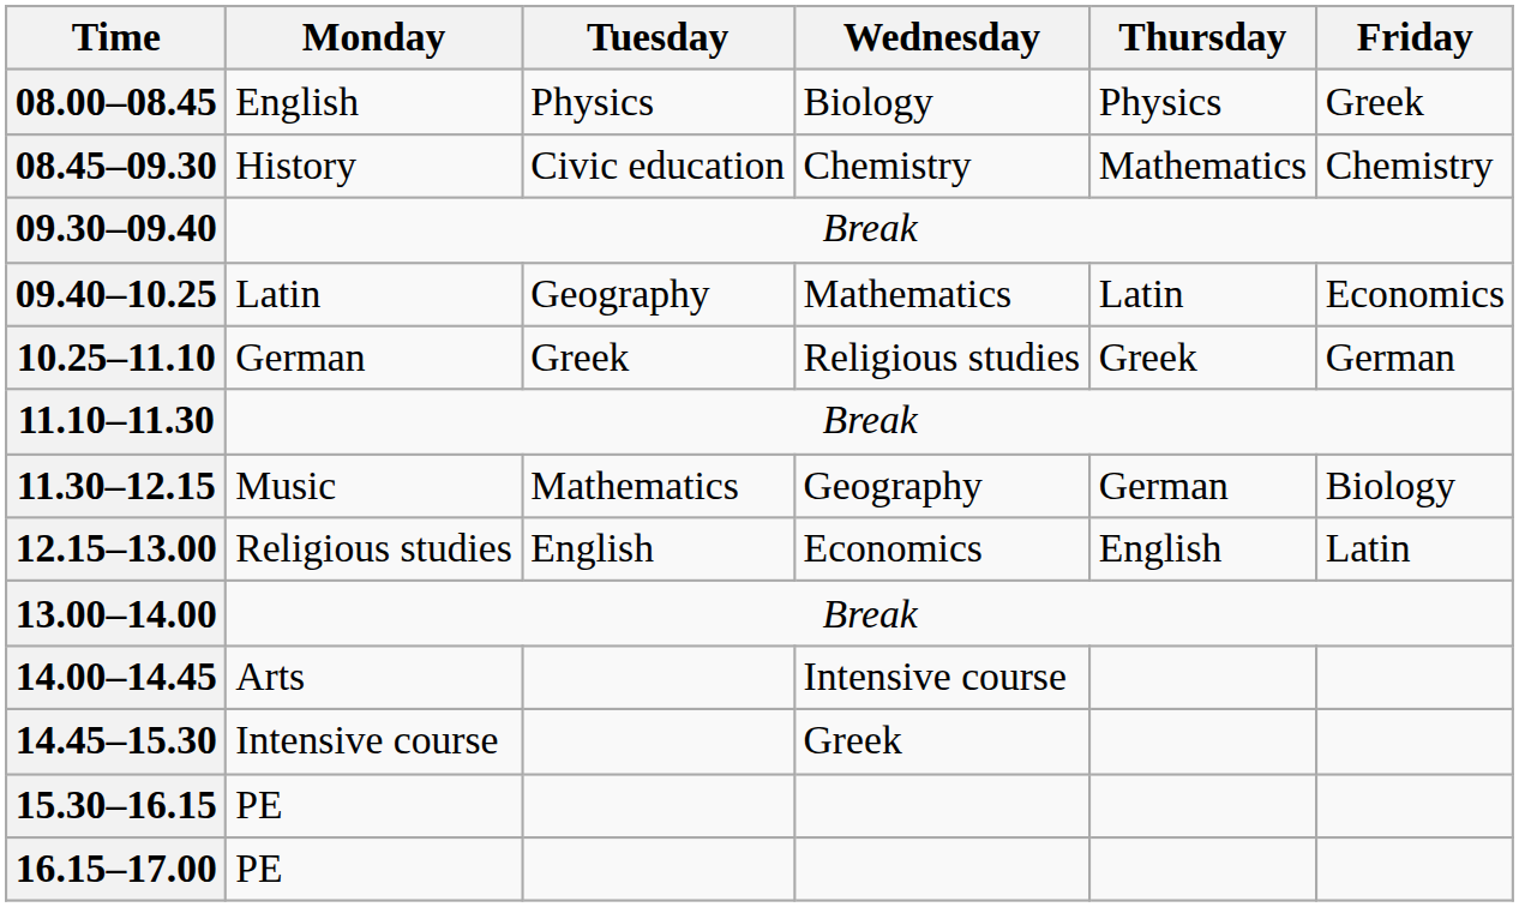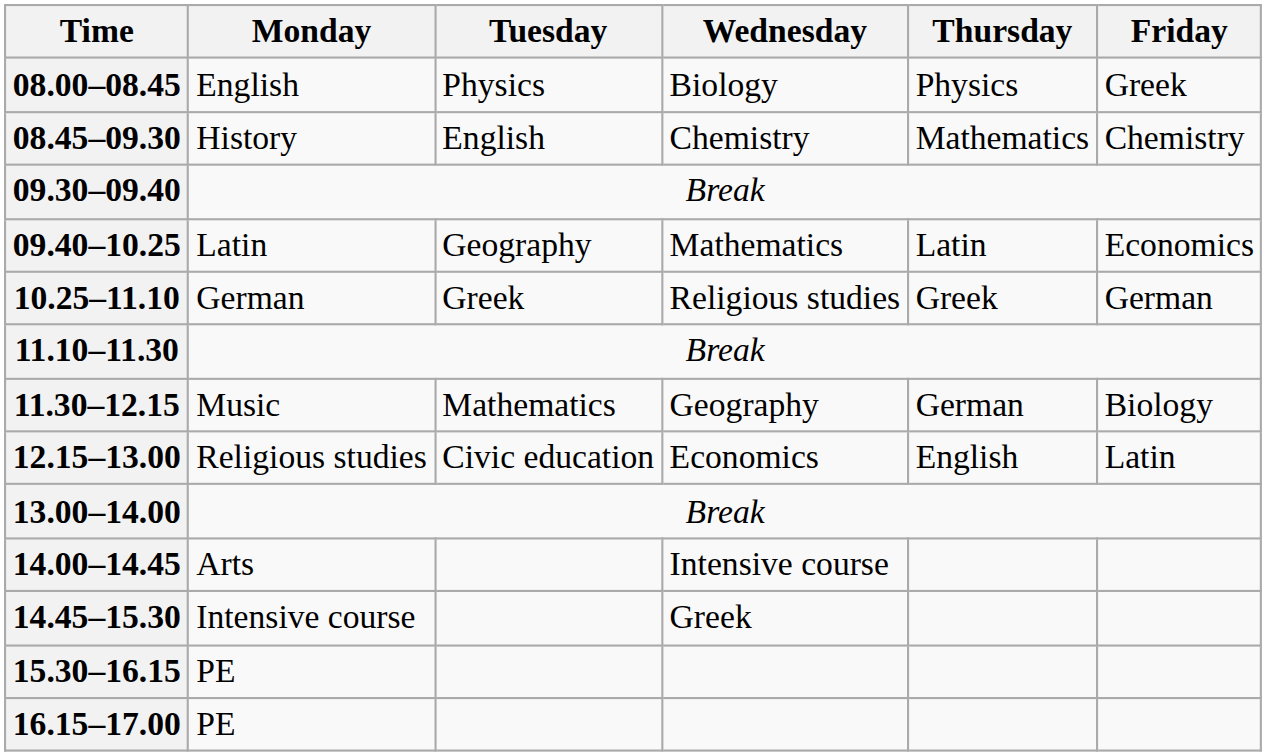08.45–09.30 | Tuesday: Civic education -> English
12.15–13.00 | Tuesday: English -> Civic education
